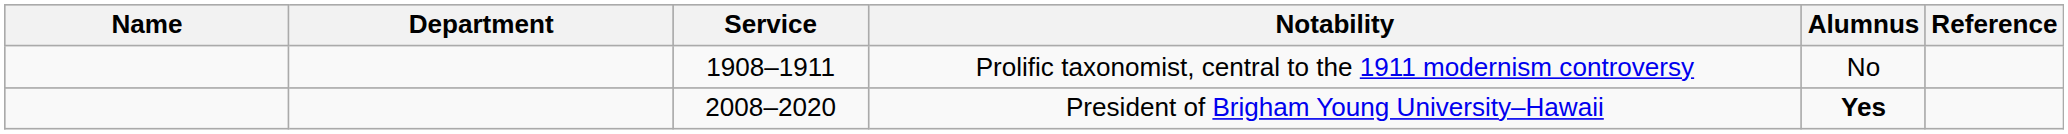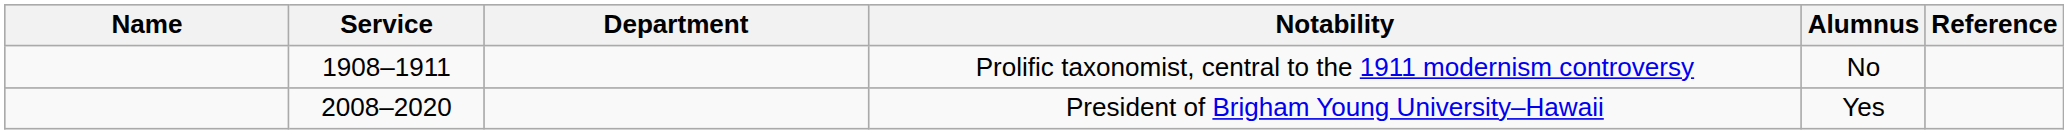columns swapped: Department <-> Service
President of Brigham Young University–Hawaii | Alumnus: bold -> normal
